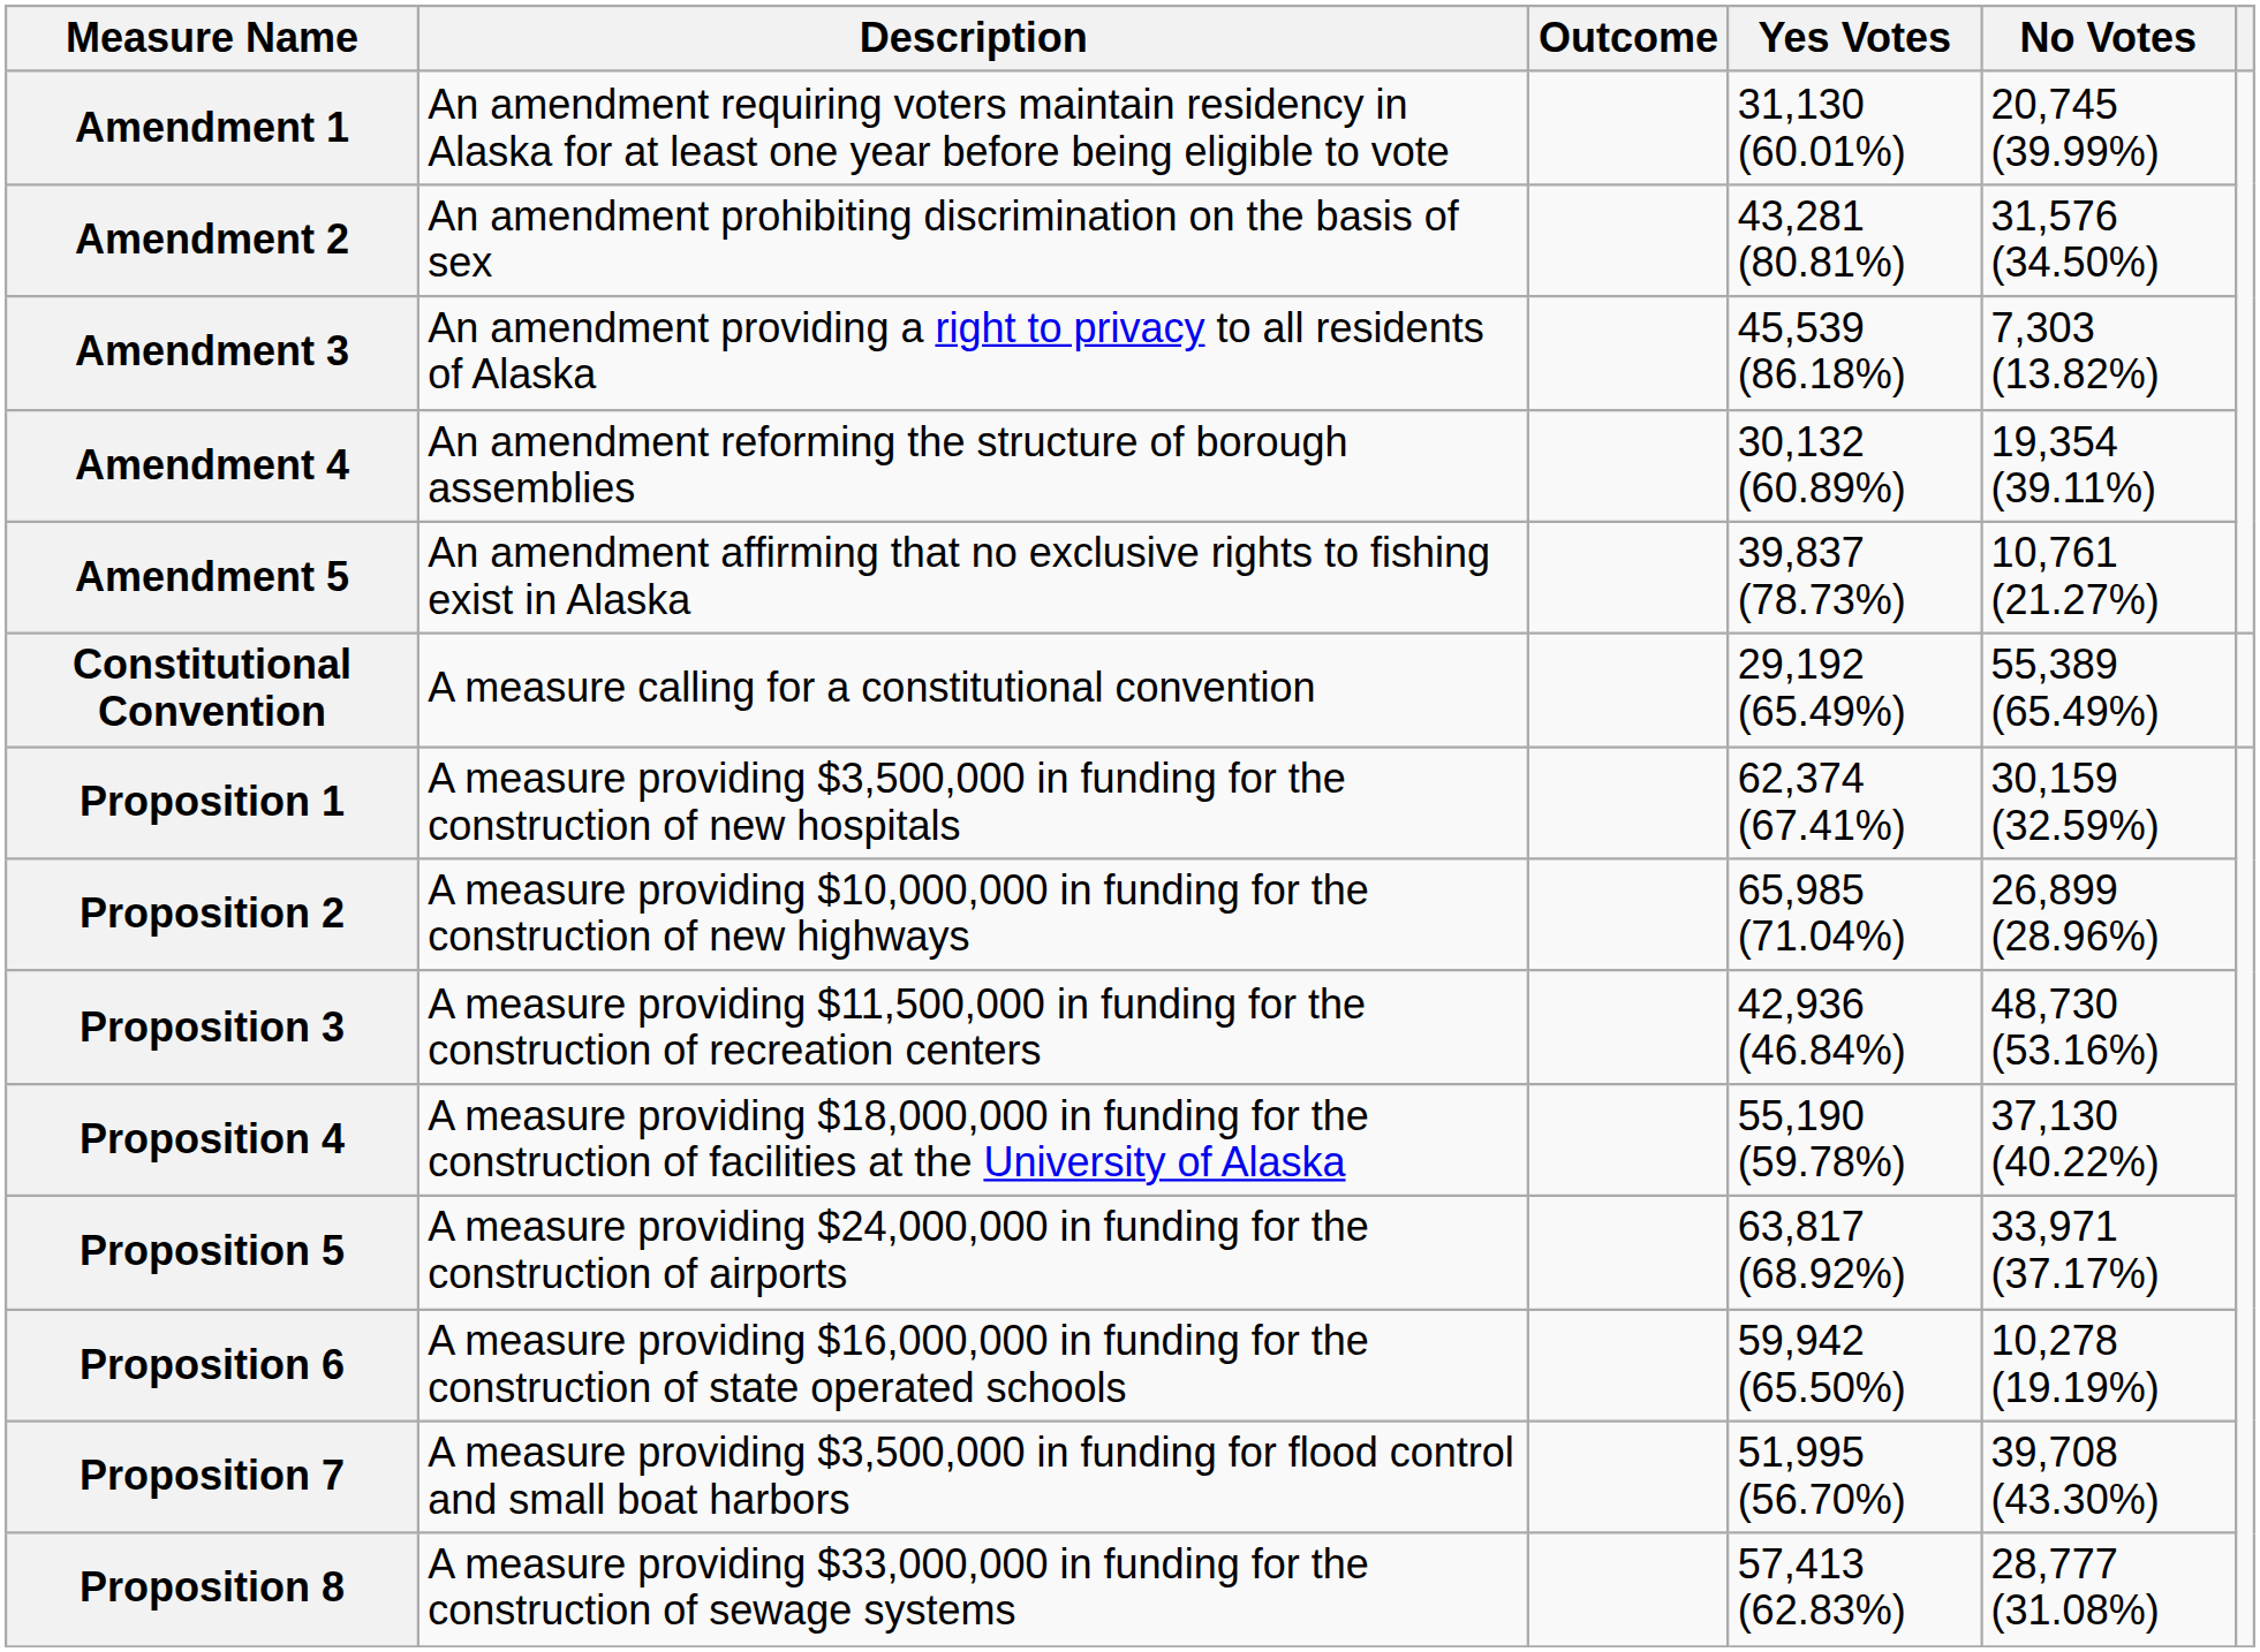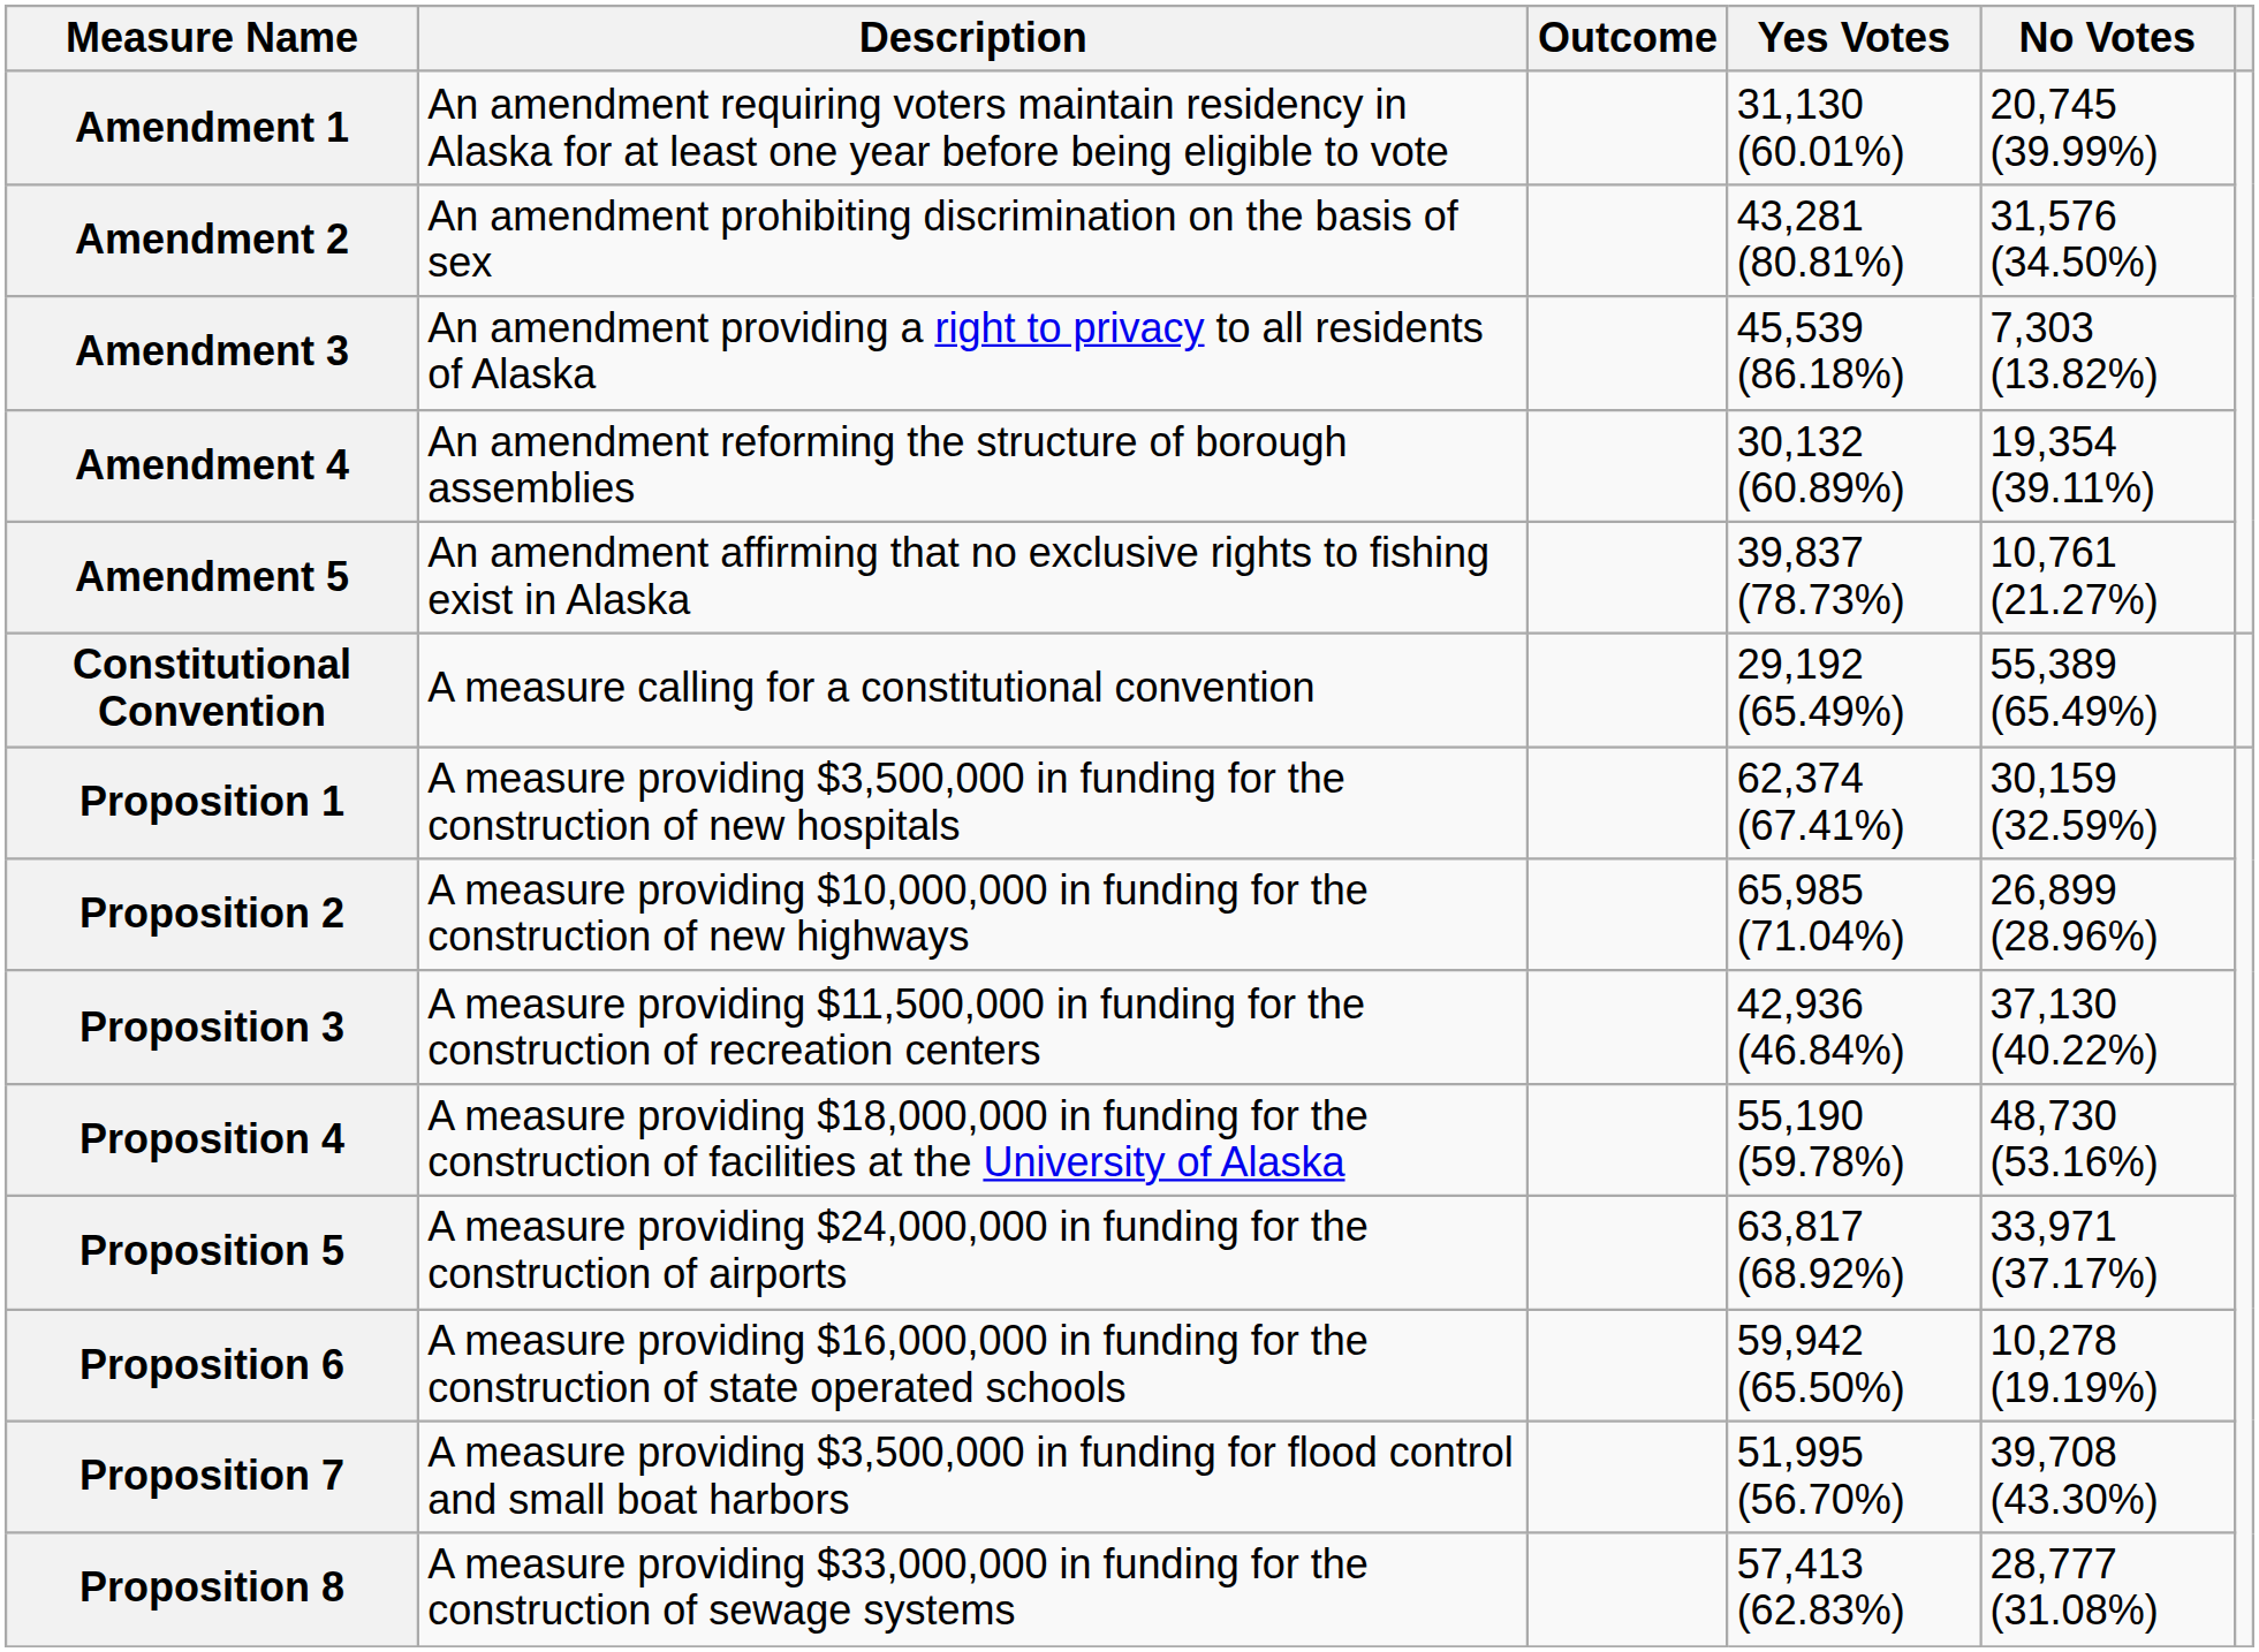Proposition 3 | No Votes: 48,730 (53.16%) -> 37,130 (40.22%)
Proposition 4 | No Votes: 37,130 (40.22%) -> 48,730 (53.16%)
